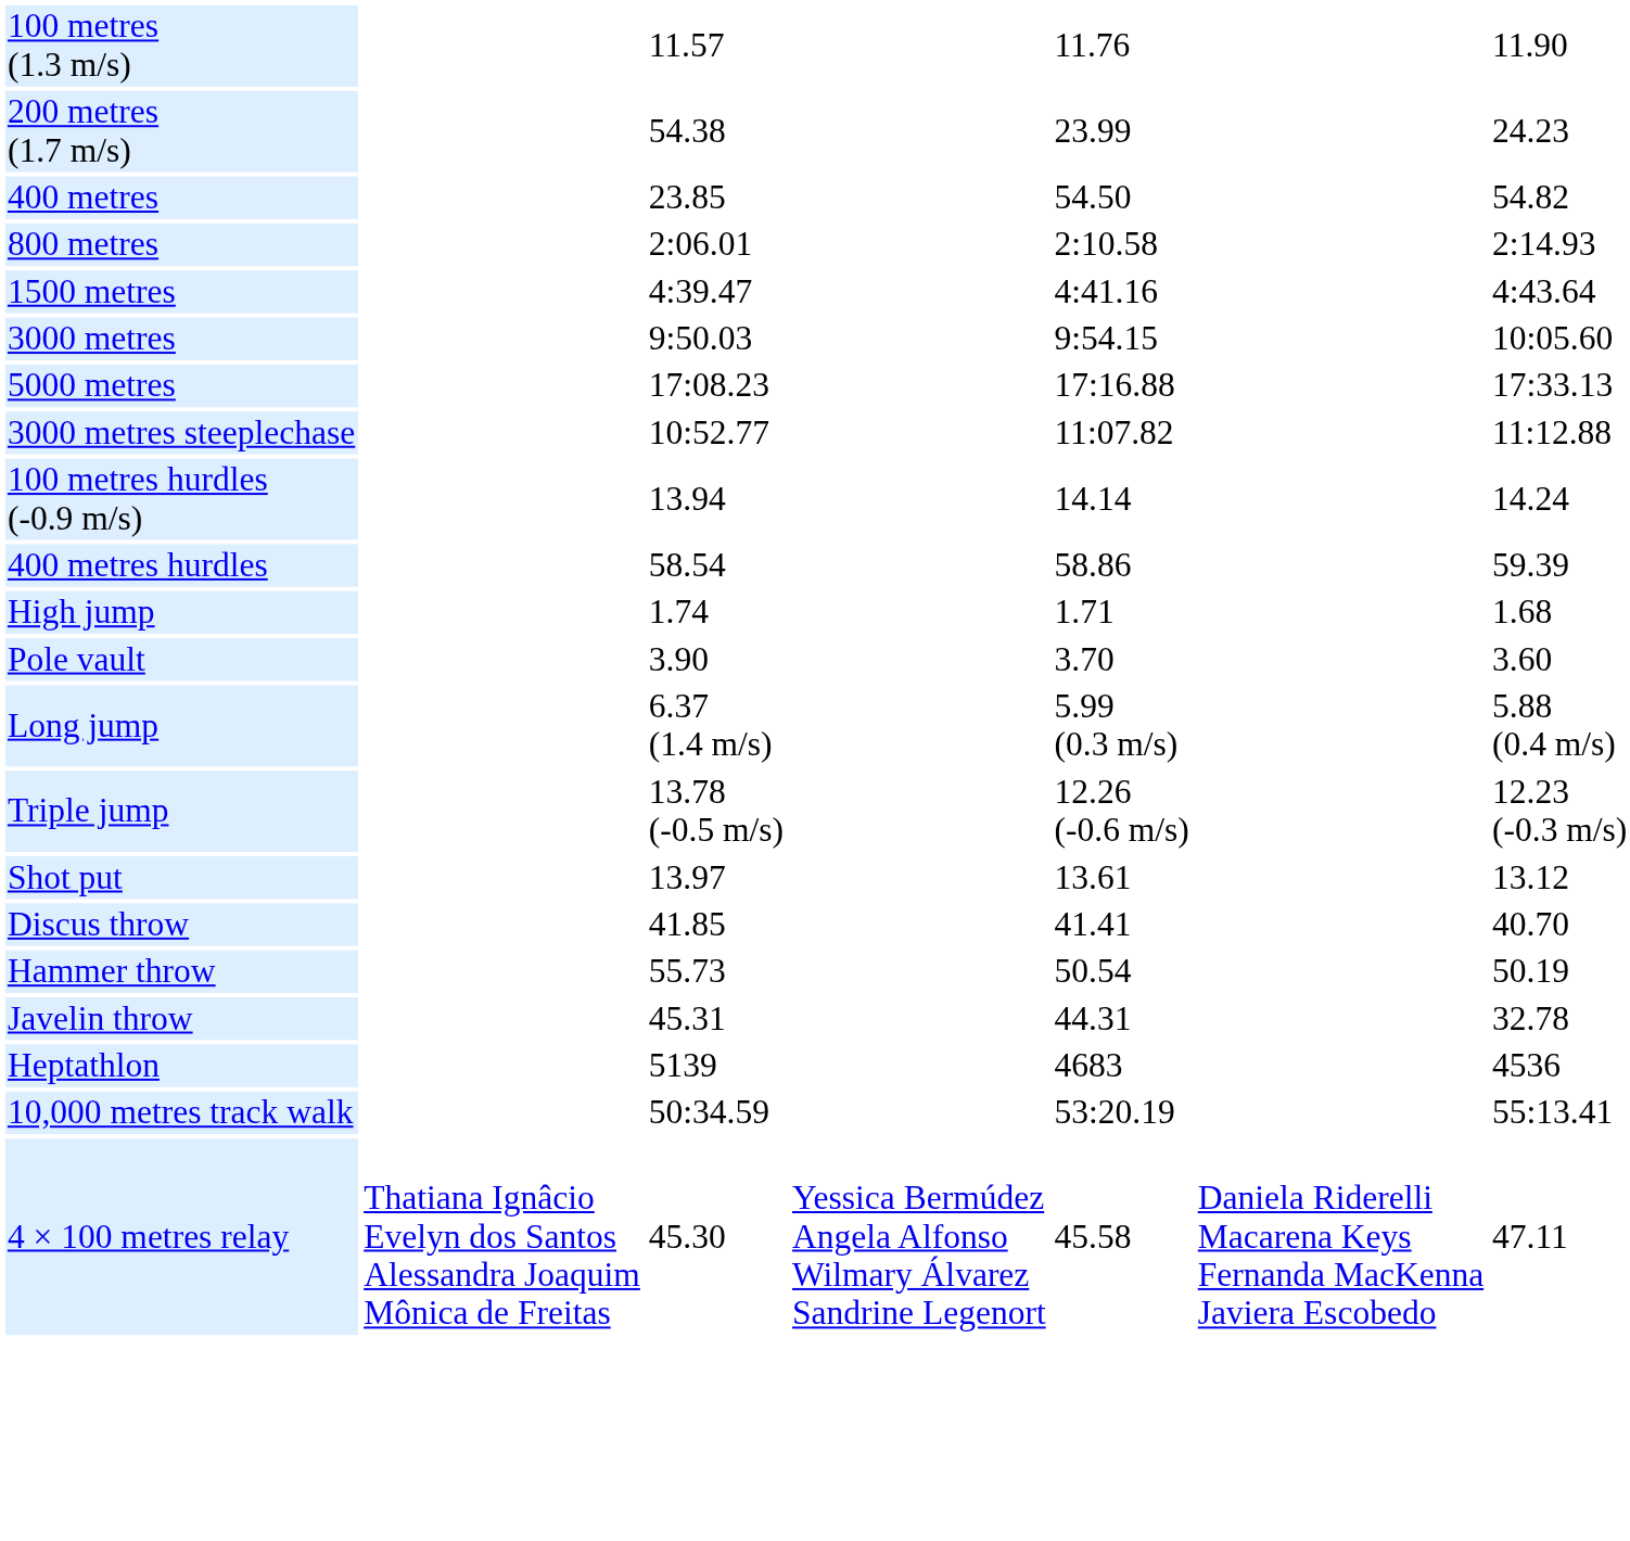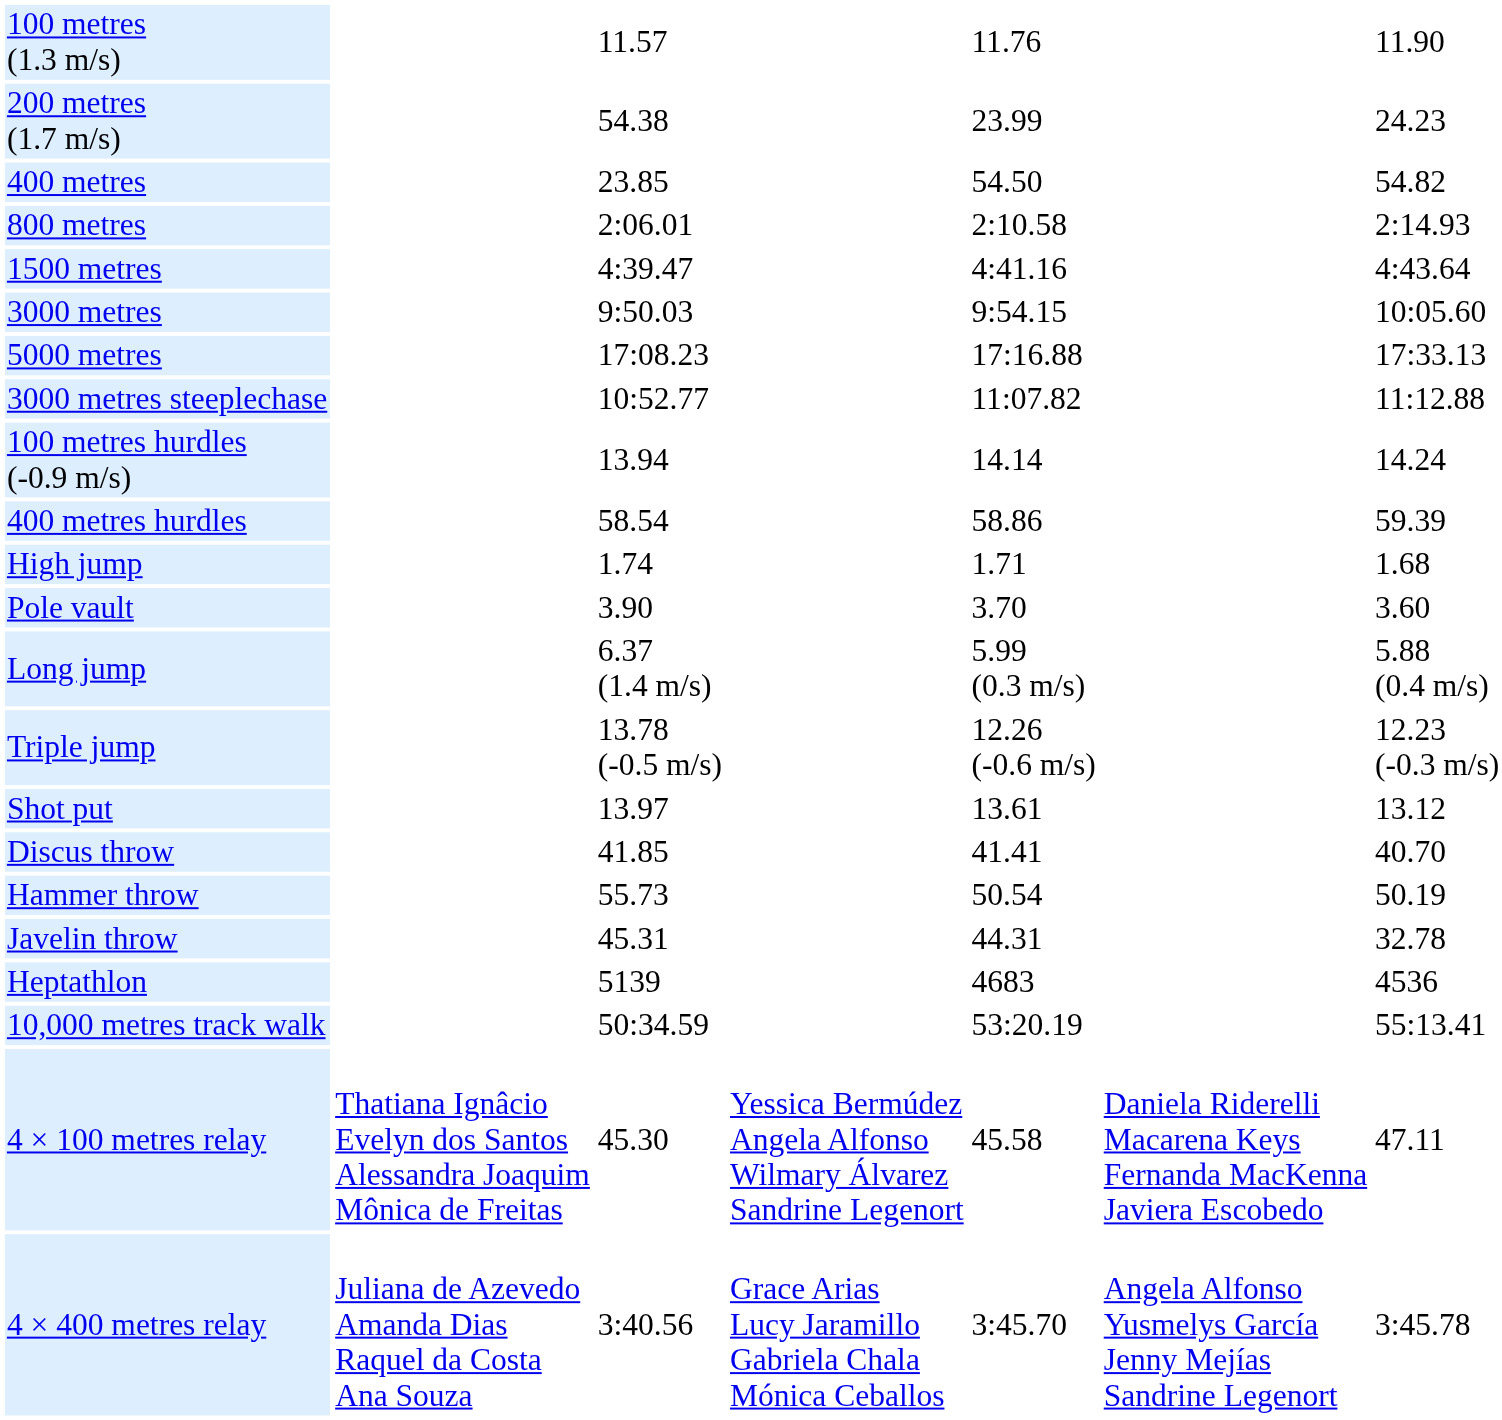+ row: 4 × 400 metres relay | Juliana de Azevedo Amanda Dias Raquel da Costa Ana Souza | 3:40.56 | Grace Arias Lucy Jaramillo Gabriela Chala Mónica Ceballos | 3:45.70 | Angela Alfonso Yusmelys García Jenny Mejías Sandrine Legenort | 3:45.78
